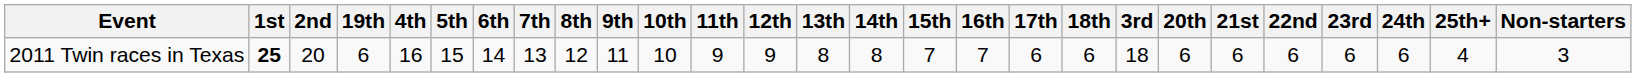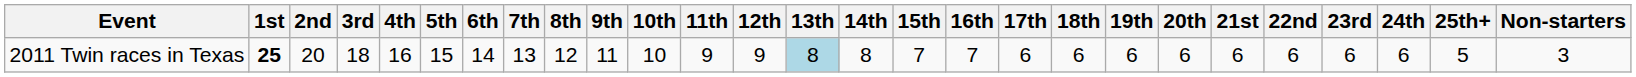columns swapped: 3rd <-> 19th
2011 Twin races in Texas | 13th: no background -> lightblue background
2011 Twin races in Texas | 25th+: 4 -> 5
